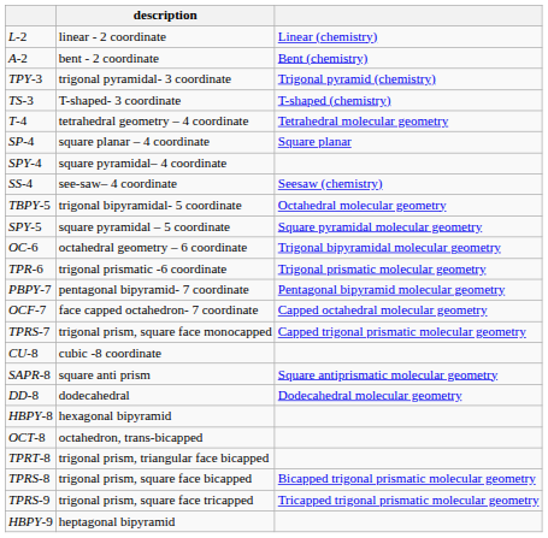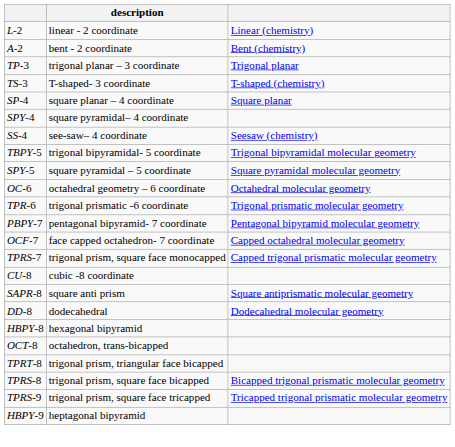+ row: TP-3 | trigonal planar – 3 coordinate | Trigonal planar
- row: TPY-3 | trigonal pyramidal- 3 coordinate | Trigonal pyramid (chemistry)
- row: T-4 | tetrahedral geometry – 4 coordinate | Tetrahedral molecular geometry
TBPY-5 | column 3: Octahedral molecular geometry -> Trigonal bipyramidal molecular geometry
OC-6 | column 3: Trigonal bipyramidal molecular geometry -> Octahedral molecular geometry
